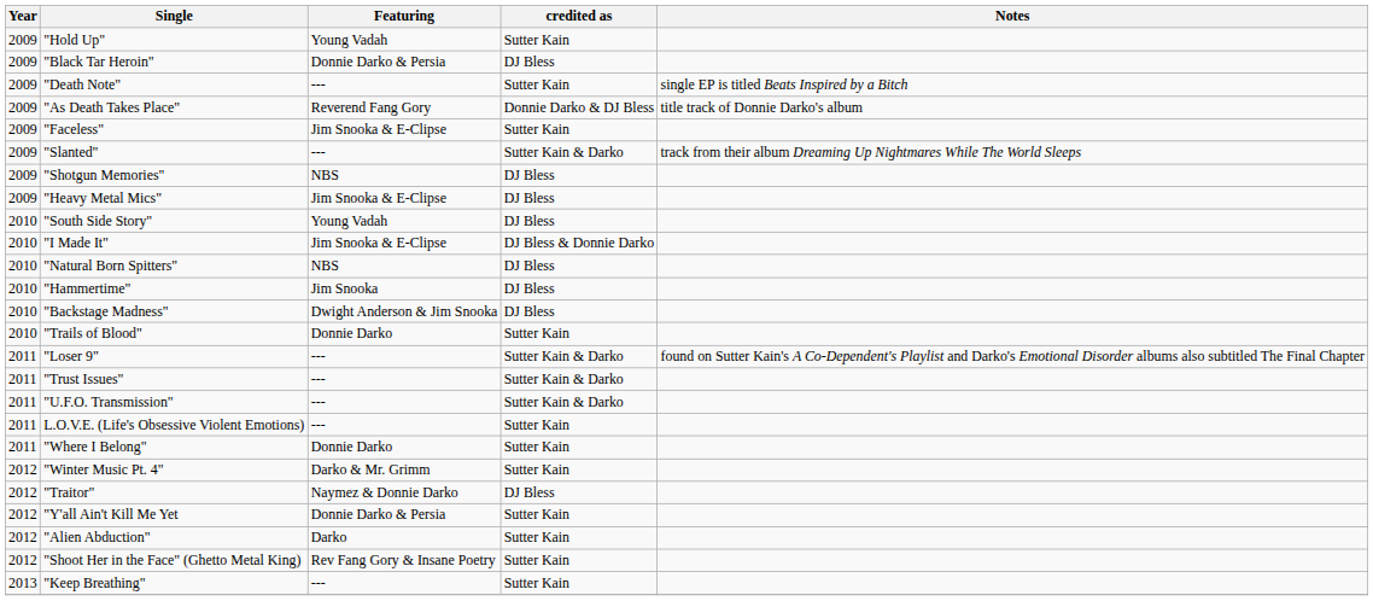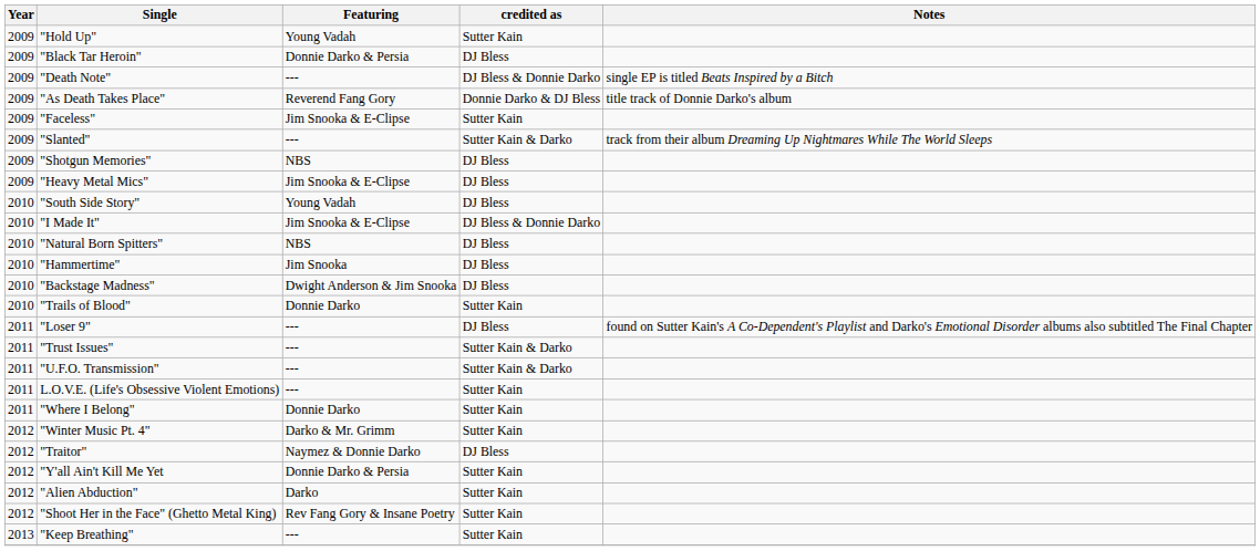"Death Note" | credited as: Sutter Kain -> DJ Bless & Donnie Darko
"Loser 9" | credited as: Sutter Kain & Darko -> DJ Bless
